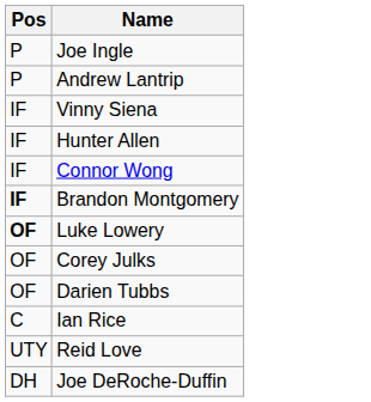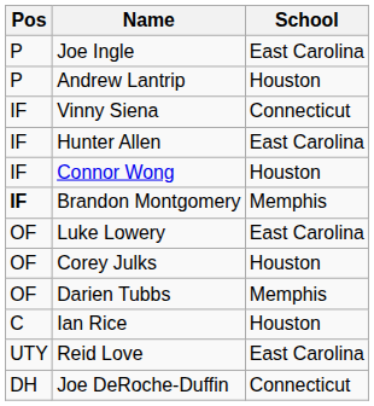+ column: School | East Carolina | Houston | Connecticut | East Carolina | Houston | Memphis | East Carolina | Houston | Memphis | Houston | East Carolina | Connecticut
Luke Lowery | Pos: bold -> normal
